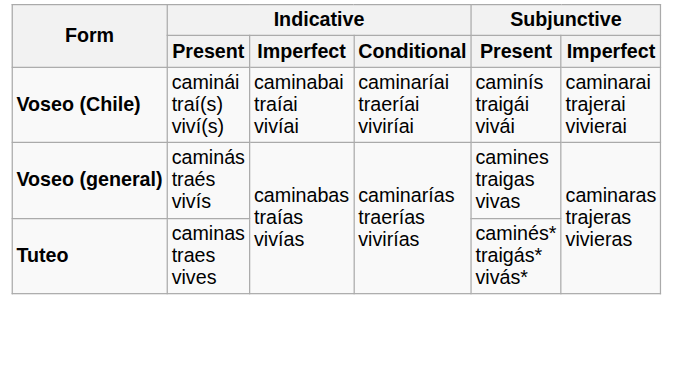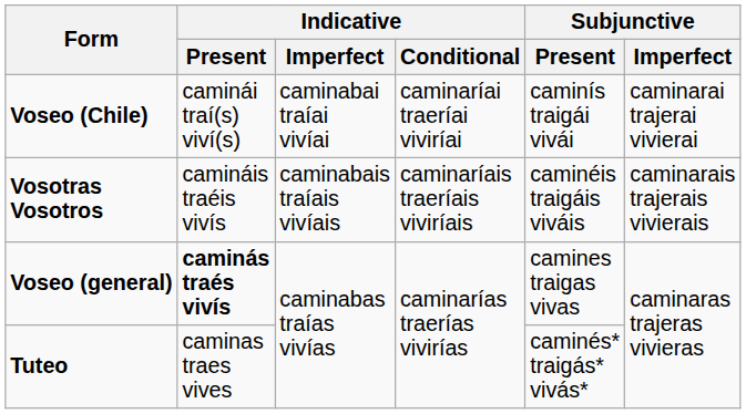+ row: Vosotras Vosotros | camináis traéis vivís | caminabais traíais vivíais | caminaríais traeríais viviríais | caminéis traigáis viváis | caminarais trajerais vivierais
Voseo (general) | Indicative / Present: normal -> bold
